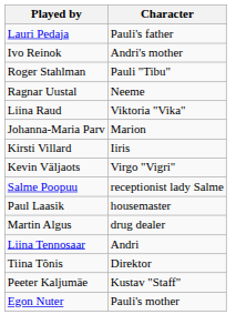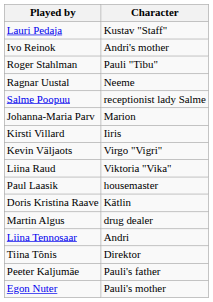Lauri Pedaja | Character: Pauli's father -> Kustav "Staff"
rows swapped: Liina Raud <-> Salme Poopuu
+ row: Doris Kristina Raave | Kätlin
Peeter Kaljumäe | Character: Kustav "Staff" -> Pauli's father
